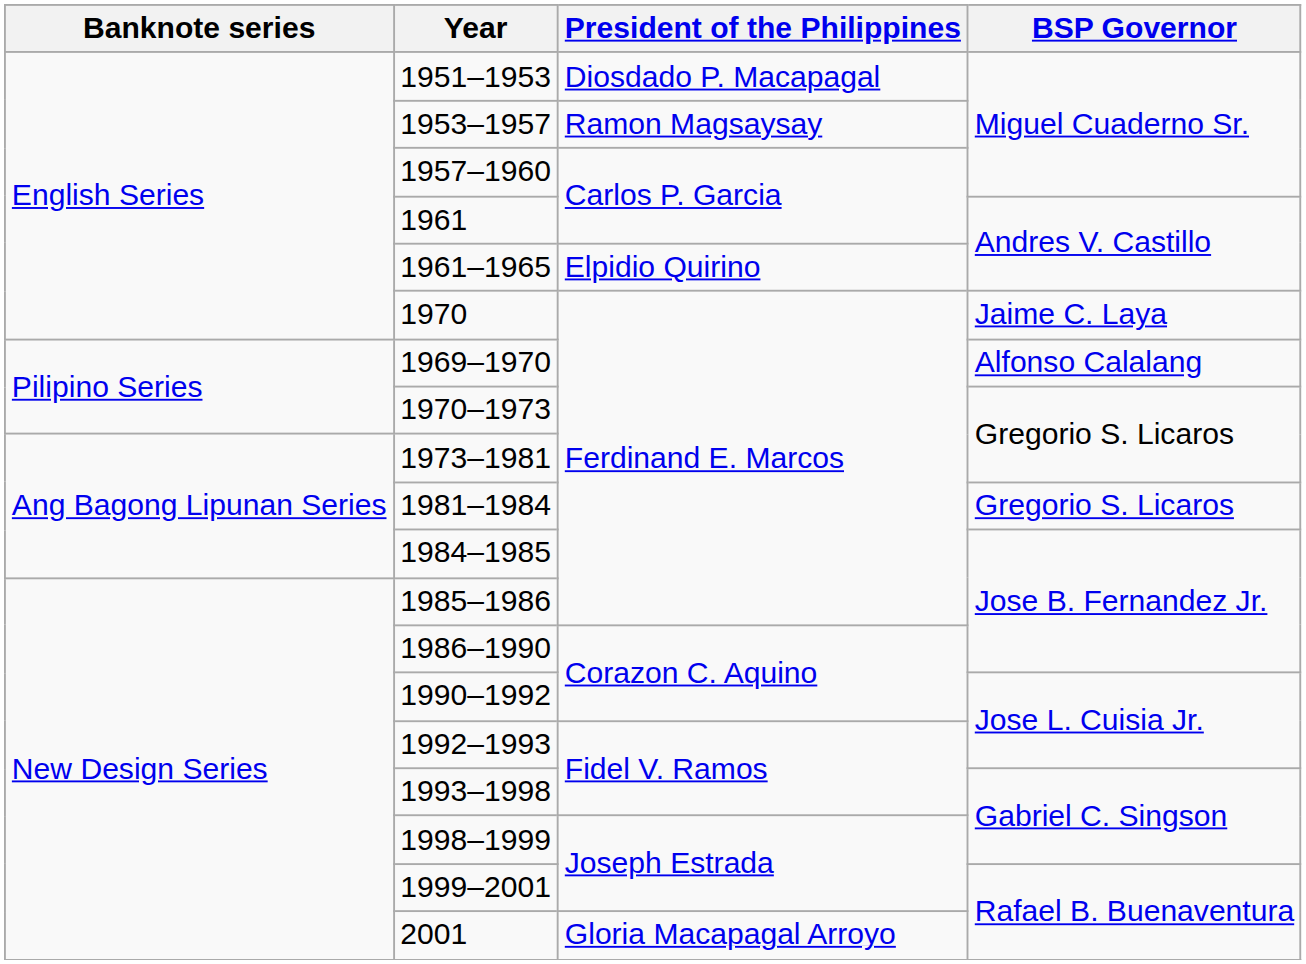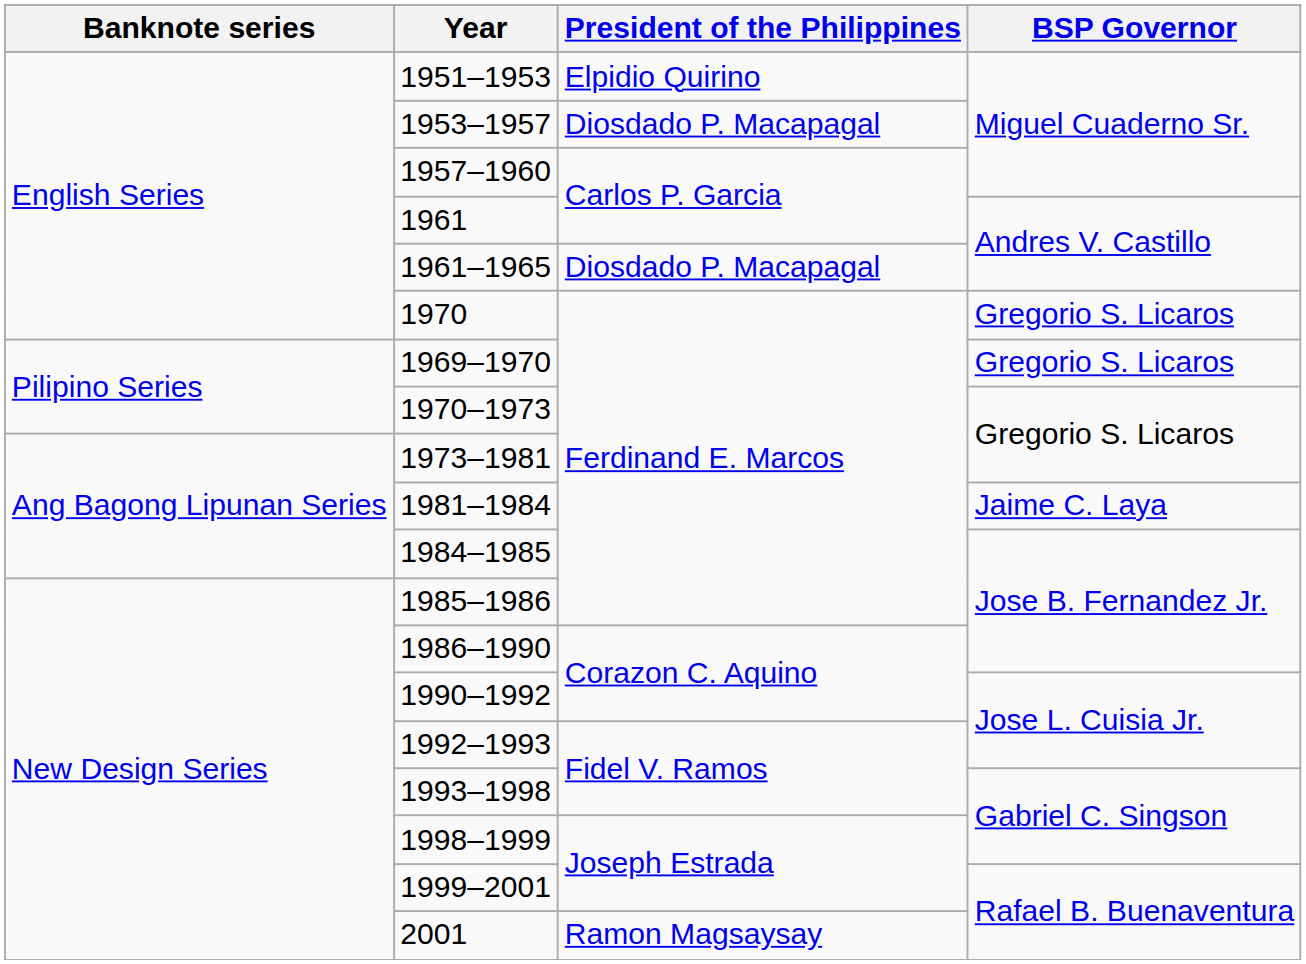1951–1953 | President of the Philippines: Diosdado P. Macapagal -> Elpidio Quirino
1953–1957 | President of the Philippines: Ramon Magsaysay -> Diosdado P. Macapagal
1961–1965 | President of the Philippines: Elpidio Quirino -> Diosdado P. Macapagal
1970 | BSP Governor: Jaime C. Laya -> Gregorio S. Licaros
1969–1970 | BSP Governor: Alfonso Calalang -> Gregorio S. Licaros
1981–1984 | BSP Governor: Gregorio S. Licaros -> Jaime C. Laya
2001 | President of the Philippines: Gloria Macapagal Arroyo -> Ramon Magsaysay
